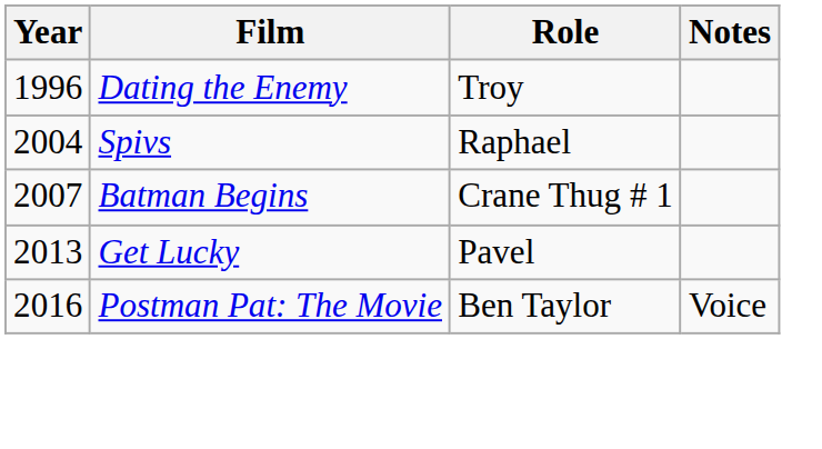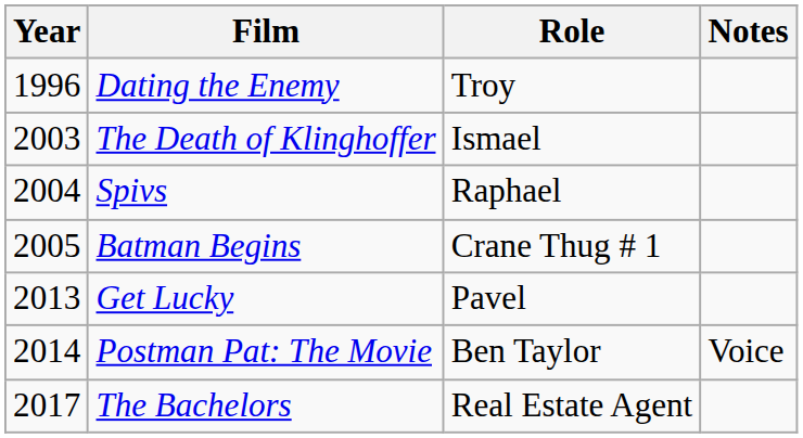+ row: 2003 | The Death of Klinghoffer | Ismael
Batman Begins | Year: 2007 -> 2005
Postman Pat: The Movie | Year: 2016 -> 2014
+ row: 2017 | The Bachelors | Real Estate Agent
